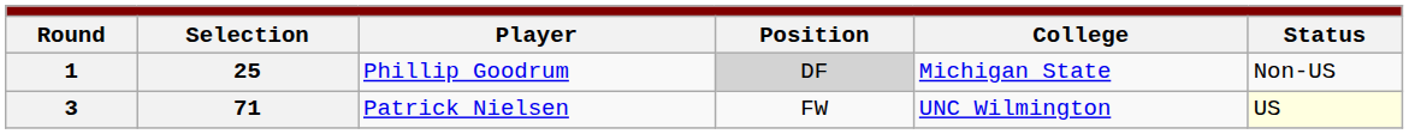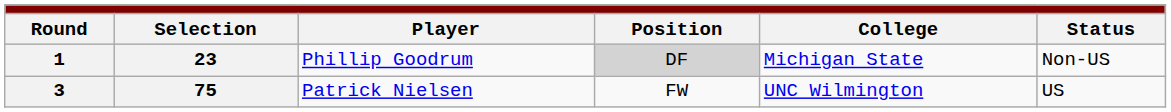1 | column 2: 25 -> 23
3 | column 2: 71 -> 75
3 | column 6: lightyellow background -> no background
